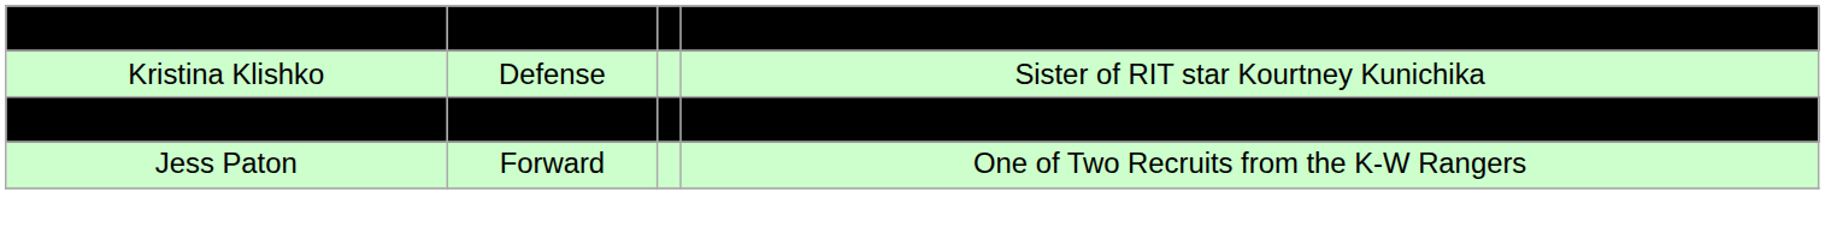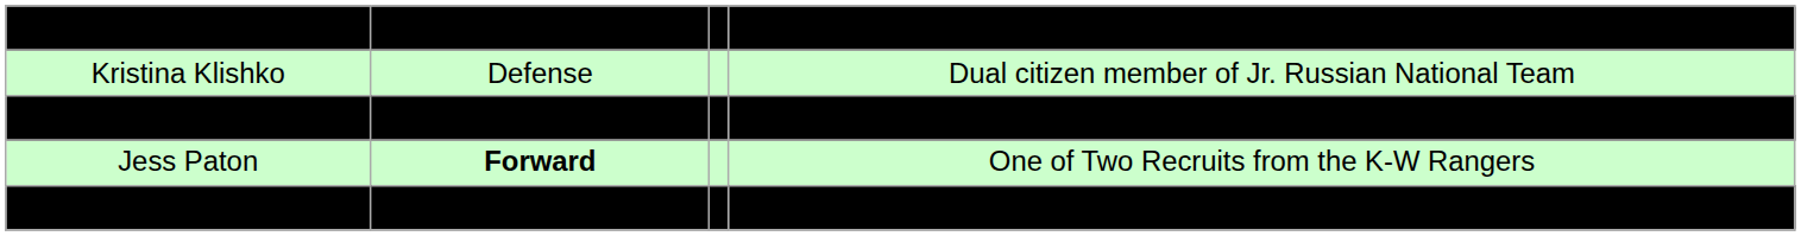Kristina Klishko | column 4: Sister of RIT star Kourtney Kunichika -> Dual citizen member of Jr. Russian National Team
Casidhe Kunichika | column 4: Dual citizen member of Jr. Russian National Team -> Sister of RIT star Kourtney Kunichika
Jess Paton | column 2: normal -> bold
+ row: Carly Payerl | Forward/Defense | Paton's 3 year teammate of Jess Paton on K-W Rangers
